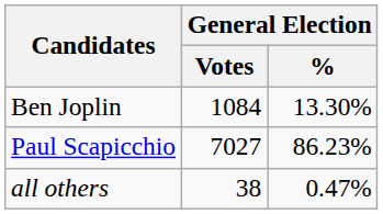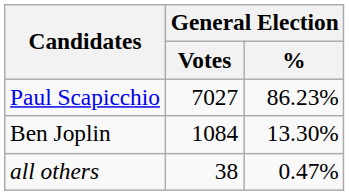rows swapped: Paul Scapicchio <-> Ben Joplin
